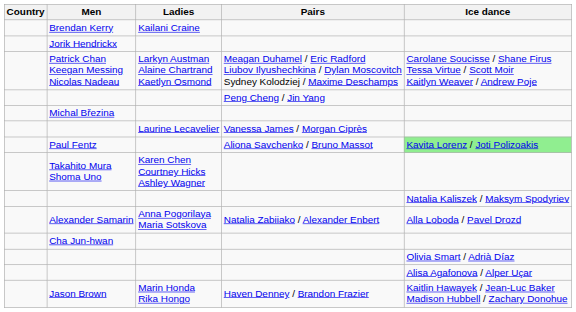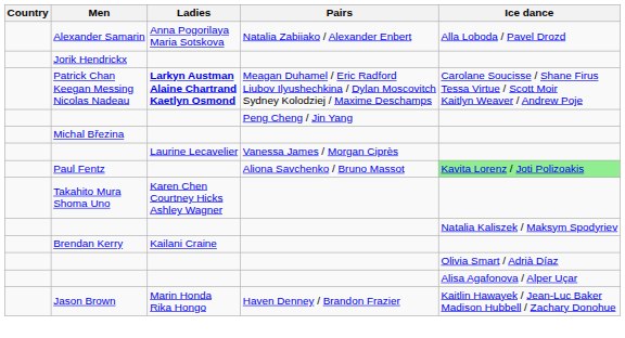rows swapped: Brendan Kerry <-> Alexander Samarin
Patrick Chan Keegan Messing Nicolas Nadeau | Ladies: normal -> bold
- row: Cha Jun-hwan
